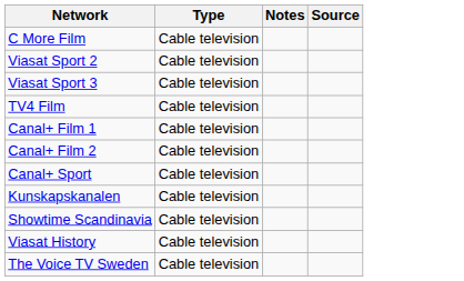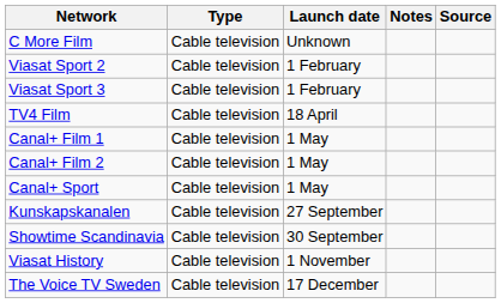+ column: Launch date | Unknown | 1 February | 1 February | 18 April | 1 May | 1 May | 1 May | 27 September | 30 September | 1 November | 17 December
